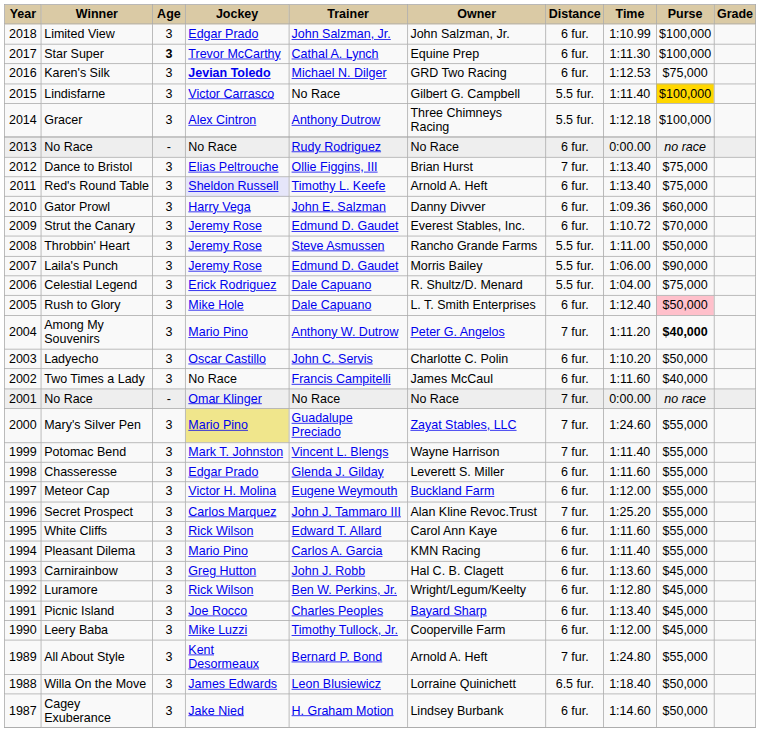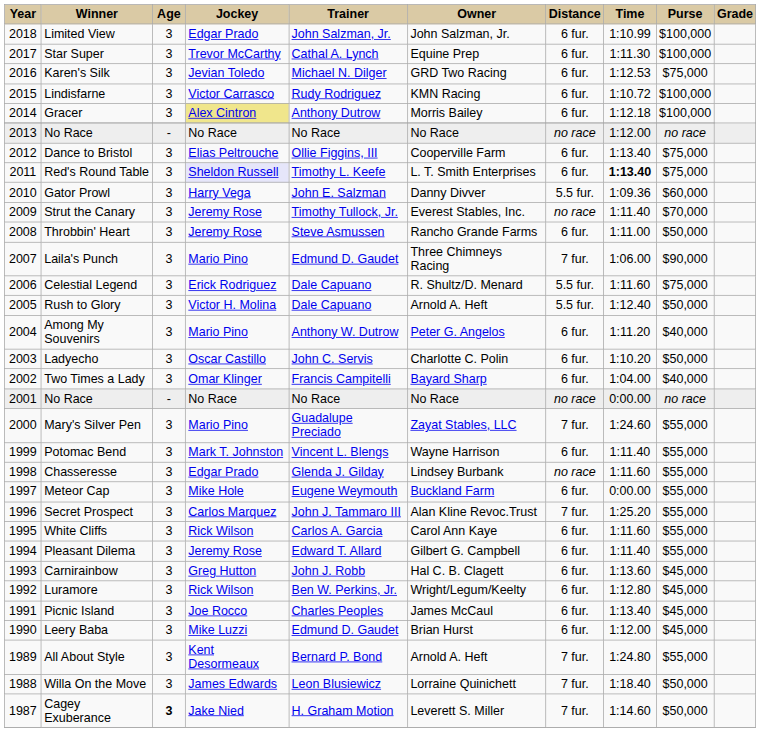Star Super | Age: bold -> normal
Karen's Silk | Jockey: bold -> normal
Lindisfarne | Trainer: No Race -> Rudy Rodriguez
Lindisfarne | Owner: Gilbert G. Campbell -> KMN Racing
Lindisfarne | Distance: 5.5 fur. -> 6 fur.
Lindisfarne | Time: 1:11.40 -> 1:10.72
Lindisfarne | Purse: gold background -> no background
Gracer | Jockey: no background -> khaki background
Gracer | Owner: Three Chimneys Racing -> Morris Bailey
Gracer | Distance: 5.5 fur. -> 6 fur.
2013 / No Race | Trainer: Rudy Rodriguez -> No Race
2013 / No Race | Distance: 6 fur. -> no race
2013 / No Race | Time: 0:00.00 -> 1:12.00
Dance to Bristol | Owner: Brian Hurst -> Cooperville Farm
Dance to Bristol | Distance: 7 fur. -> 6 fur.
Red's Round Table | Owner: Arnold A. Heft -> L. T. Smith Enterprises
Red's Round Table | Time: normal -> bold
Gator Prowl | Distance: 6 fur. -> 5.5 fur.
Strut the Canary | Trainer: Edmund D. Gaudet -> Timothy Tullock, Jr.
Strut the Canary | Distance: 6 fur. -> no race
Strut the Canary | Time: 1:10.72 -> 1:11.40
Throbbin' Heart | Distance: 5.5 fur. -> 6 fur.
Laila's Punch | Jockey: Jeremy Rose -> Mario Pino
Laila's Punch | Owner: Morris Bailey -> Three Chimneys Racing
Laila's Punch | Distance: 5.5 fur. -> 7 fur.
Celestial Legend | Time: 1:04.00 -> 1:11.60
Rush to Glory | Jockey: Mike Hole -> Victor H. Molina
Rush to Glory | Owner: L. T. Smith Enterprises -> Arnold A. Heft
Rush to Glory | Distance: 6 fur. -> 5.5 fur.
Rush to Glory | Purse: pink background -> no background
Among My Souvenirs | Distance: 7 fur. -> 6 fur.
Among My Souvenirs | Purse: bold -> normal
Two Times a Lady | Jockey: No Race -> Omar Klinger
Two Times a Lady | Owner: James McCaul -> Bayard Sharp
Two Times a Lady | Time: 1:11.60 -> 1:04.00
2001 / No Race | Jockey: Omar Klinger -> No Race
2001 / No Race | Distance: 7 fur. -> no race
Mary's Silver Pen | Jockey: khaki background -> no background
Potomac Bend | Distance: 7 fur. -> 6 fur.
Chasseresse | Owner: Leverett S. Miller -> Lindsey Burbank
Chasseresse | Distance: 6 fur. -> no race
Meteor Cap | Jockey: Victor H. Molina -> Mike Hole
Meteor Cap | Time: 1:12.00 -> 0:00.00
White Cliffs | Trainer: Edward T. Allard -> Carlos A. Garcia
Pleasant Dilema | Jockey: Mario Pino -> Jeremy Rose
Pleasant Dilema | Trainer: Carlos A. Garcia -> Edward T. Allard
Pleasant Dilema | Owner: KMN Racing -> Gilbert G. Campbell
Picnic Island | Owner: Bayard Sharp -> James McCaul
Leery Baba | Trainer: Timothy Tullock, Jr. -> Edmund D. Gaudet
Leery Baba | Owner: Cooperville Farm -> Brian Hurst
Willa On the Move | Distance: 6.5 fur. -> 7 fur.
Cagey Exuberance | Age: normal -> bold
Cagey Exuberance | Owner: Lindsey Burbank -> Leverett S. Miller
Cagey Exuberance | Distance: 6 fur. -> 7 fur.
